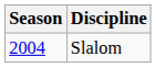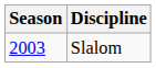Slalom | Season: 2004 -> 2003
